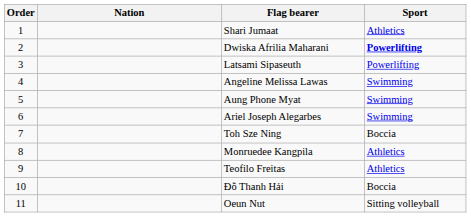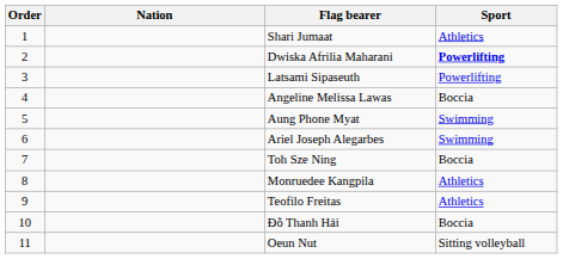Angeline Melissa Lawas | Sport: Swimming -> Boccia
